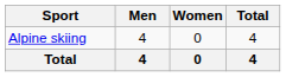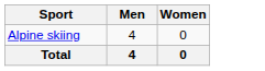- column: Total | 4 | 4
